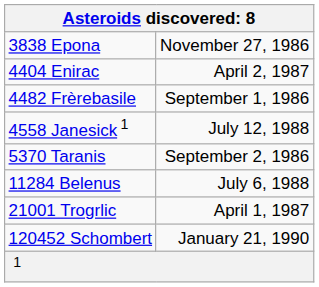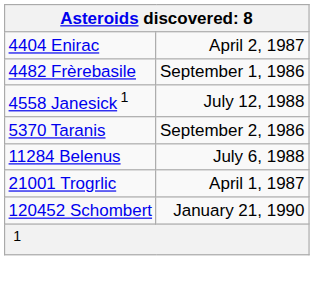- row: 3838 Epona | November 27, 1986
